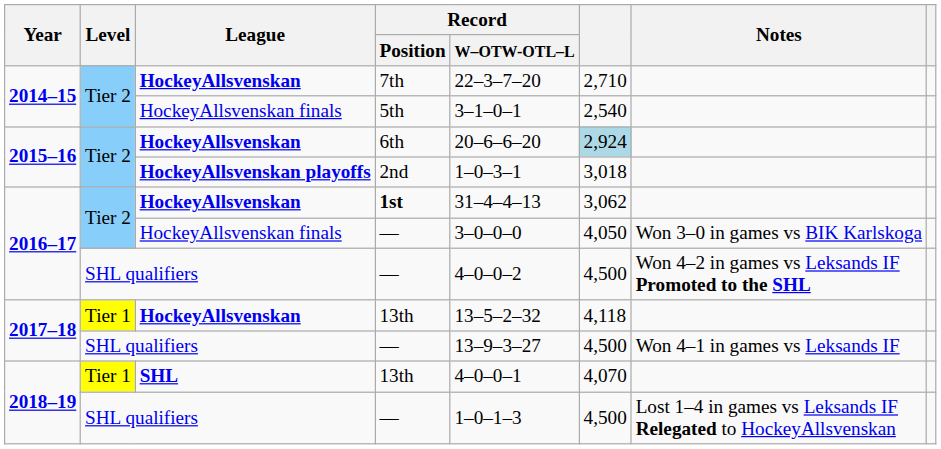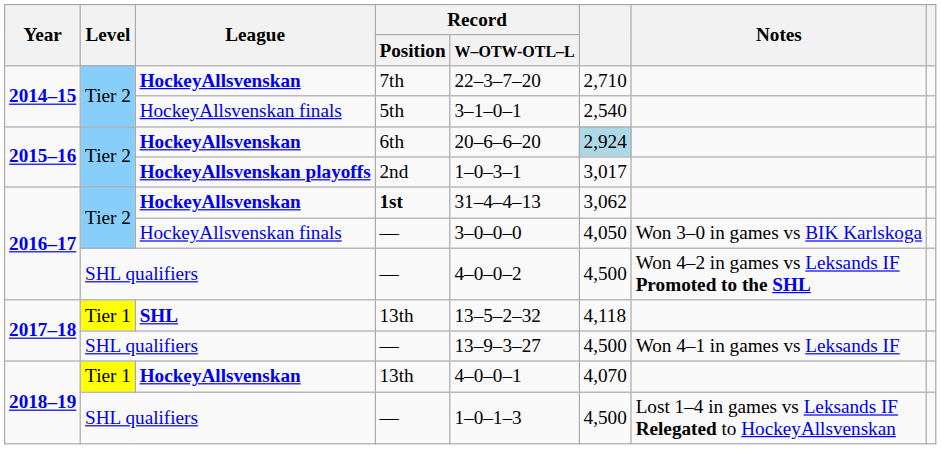2nd | column 6: 3,018 -> 3,017
2017–18 / 13th | League: HockeyAllsvenskan -> SHL
2018–19 / 13th | League: SHL -> HockeyAllsvenskan
